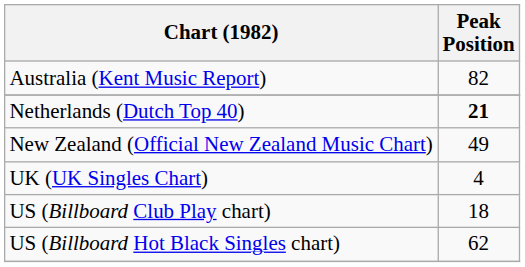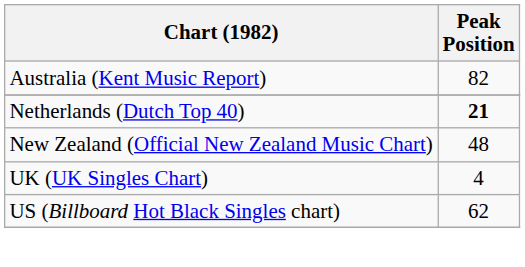New Zealand (Official New Zealand Music Chart) | Peak Position: 49 -> 48
- row: US (Billboard Club Play chart) | 18
